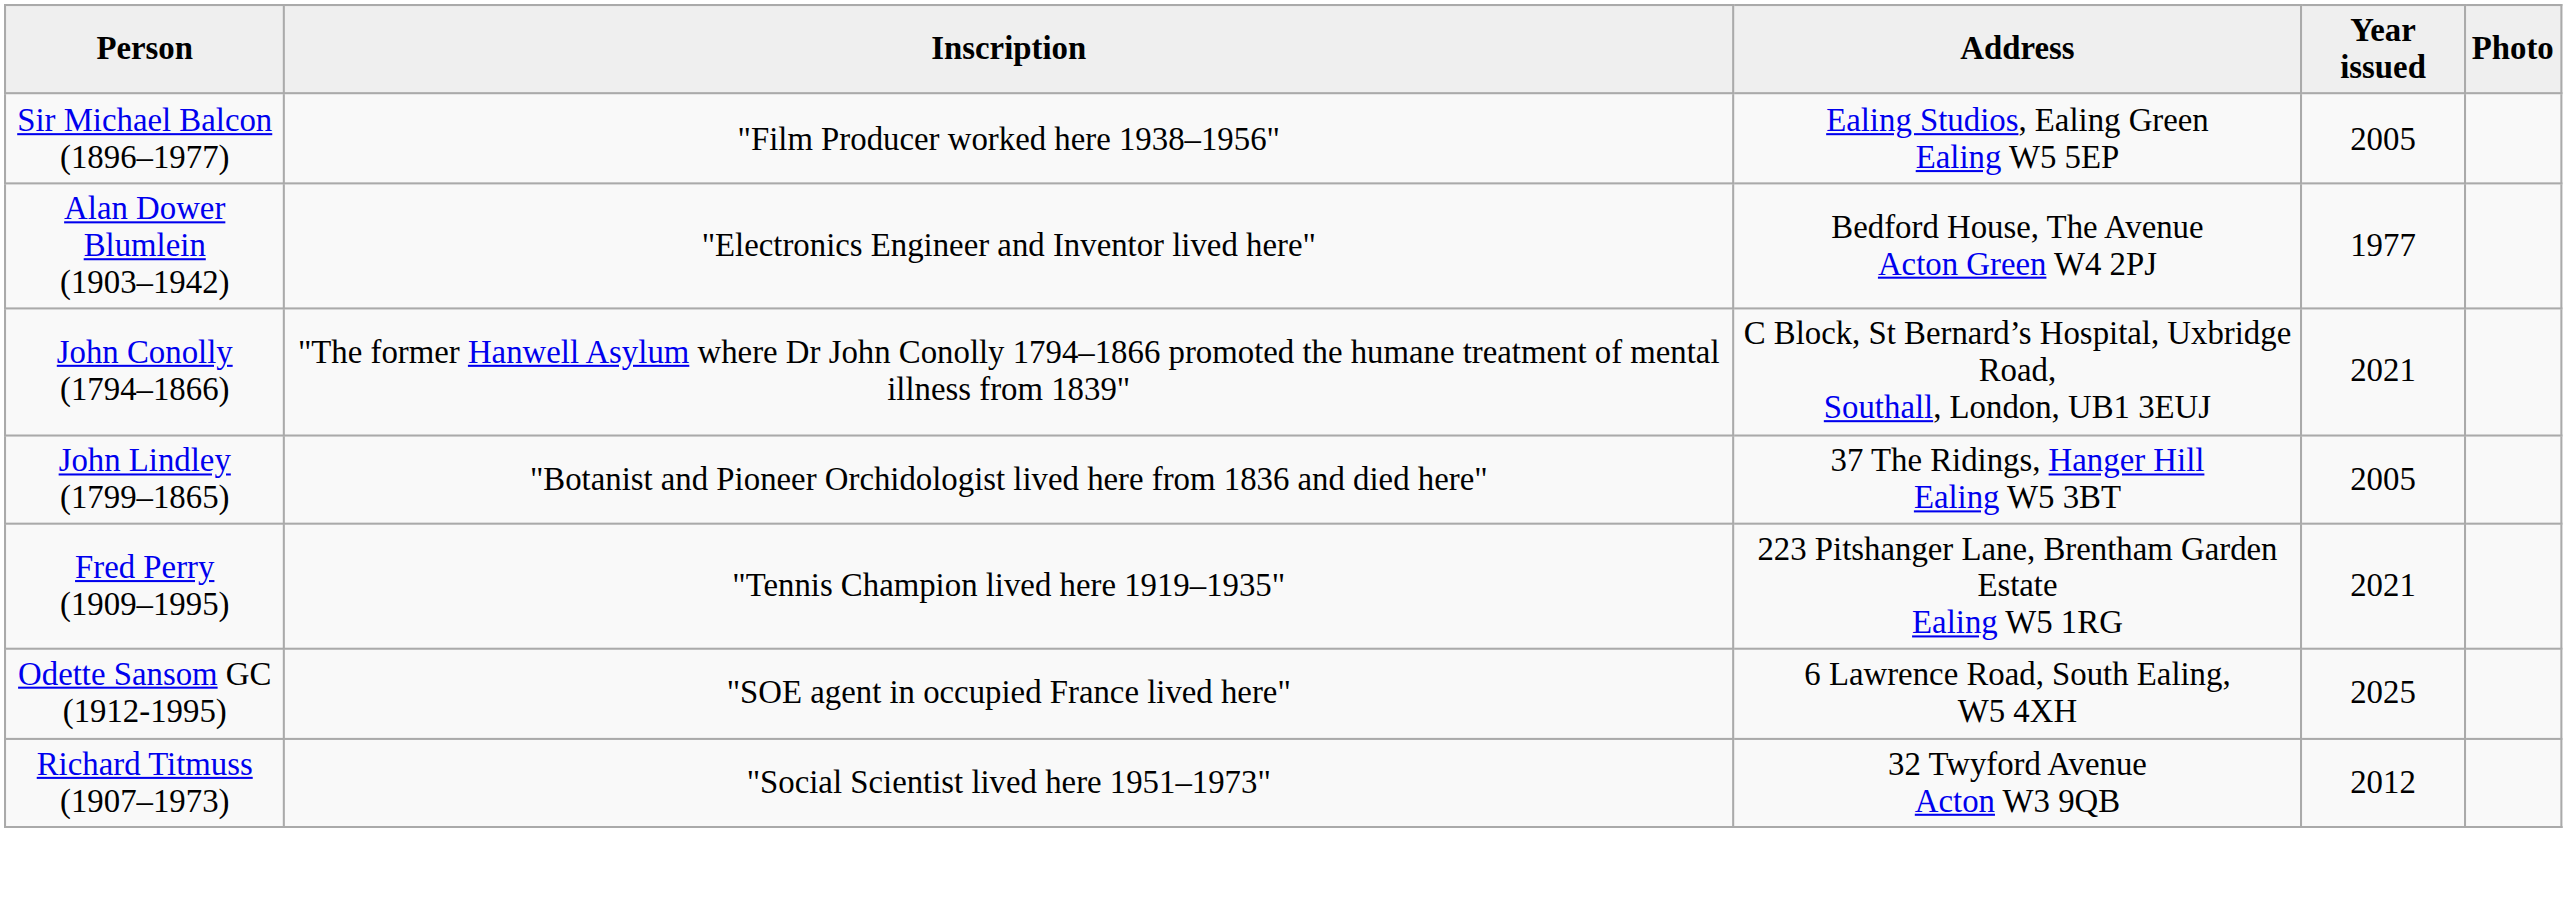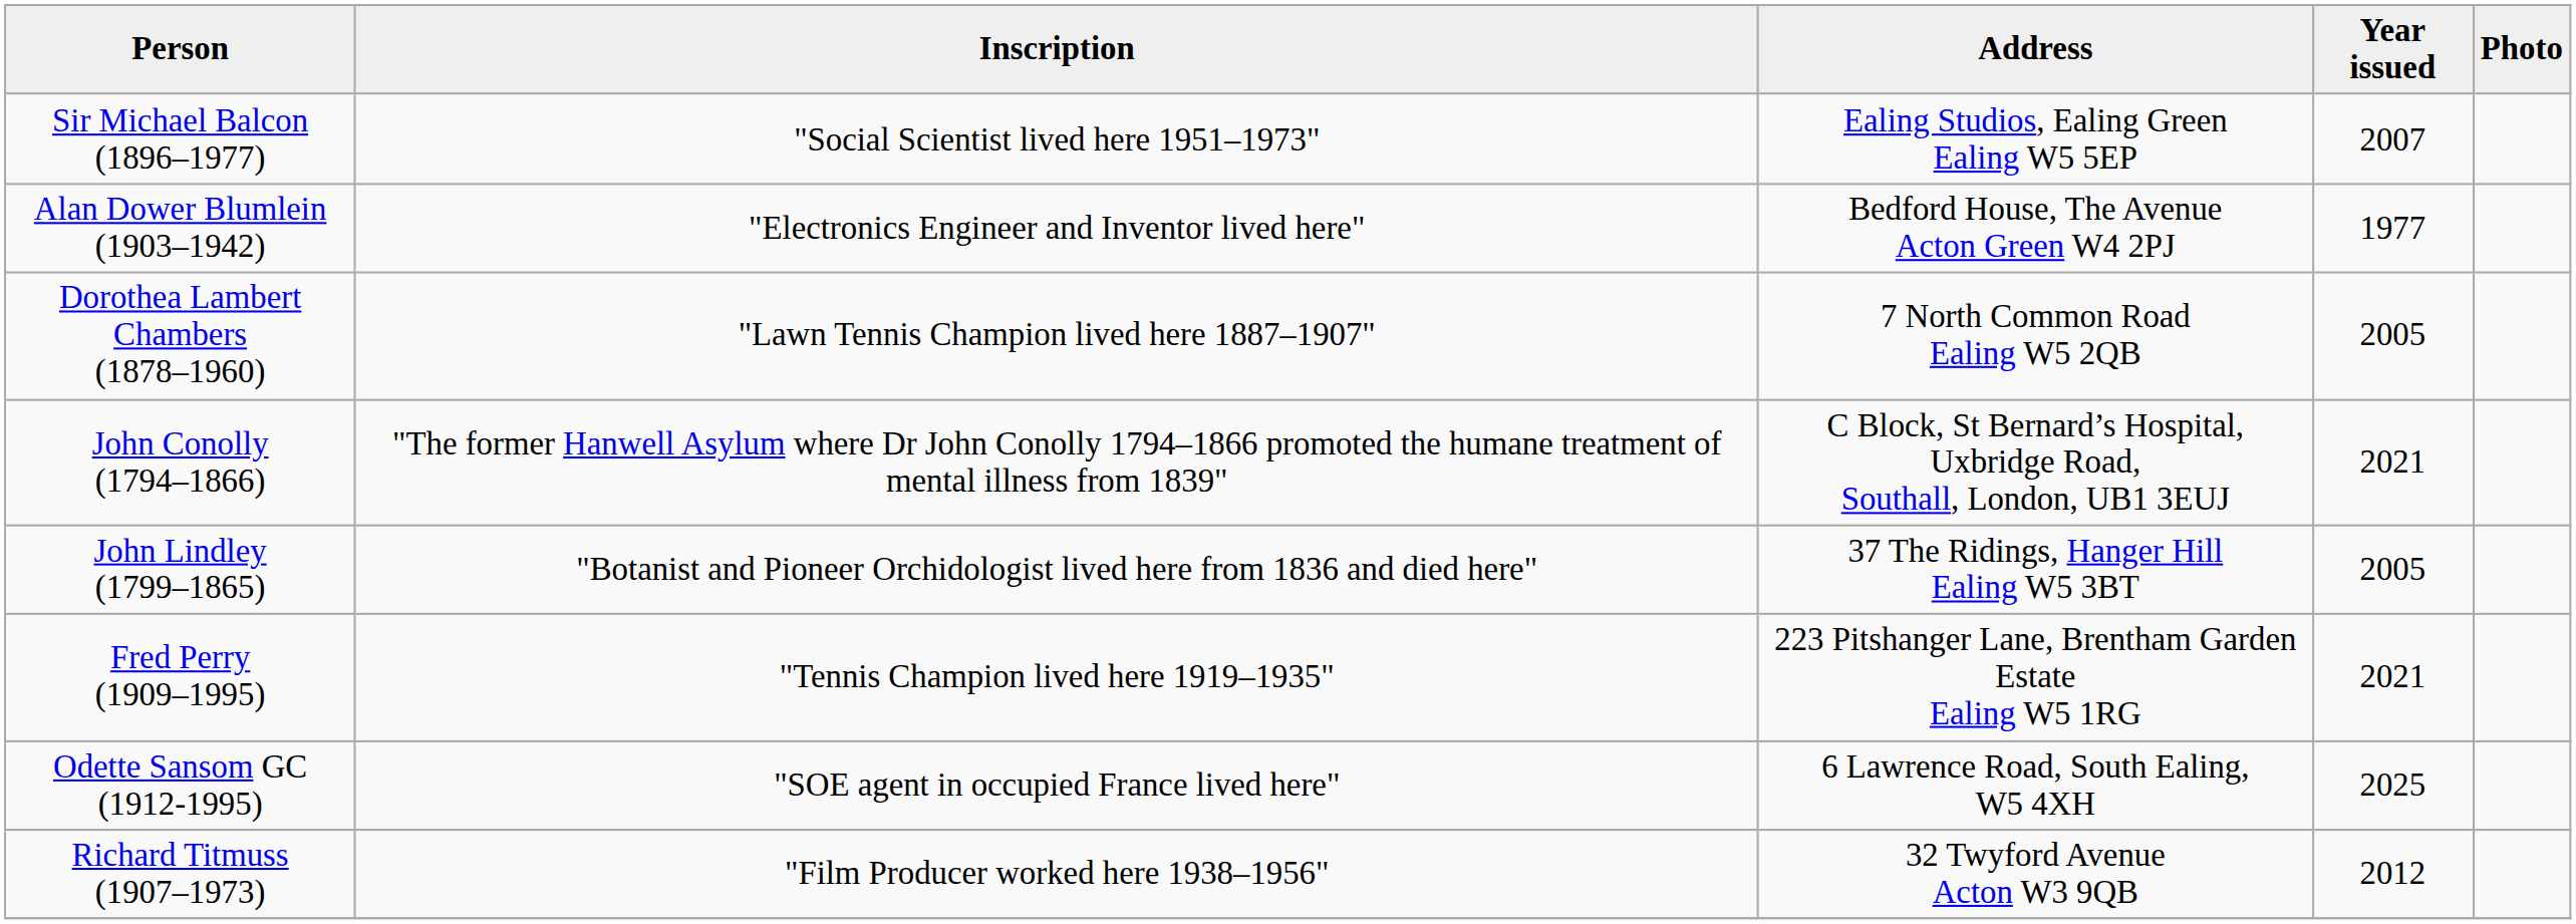Sir Michael Balcon (1896–1977) | Inscription: "Film Producer worked here 1938–1956" -> "Social Scientist lived here 1951–1973"
Sir Michael Balcon (1896–1977) | Year issued: 2005 -> 2007
+ row: Dorothea Lambert Chambers (1878–1960) | "Lawn Tennis Champion lived here 1887–1907" | 7 North Common Road Ealing W5 2QB | 2005
Richard Titmuss (1907–1973) | Inscription: "Social Scientist lived here 1951–1973" -> "Film Producer worked here 1938–1956"
